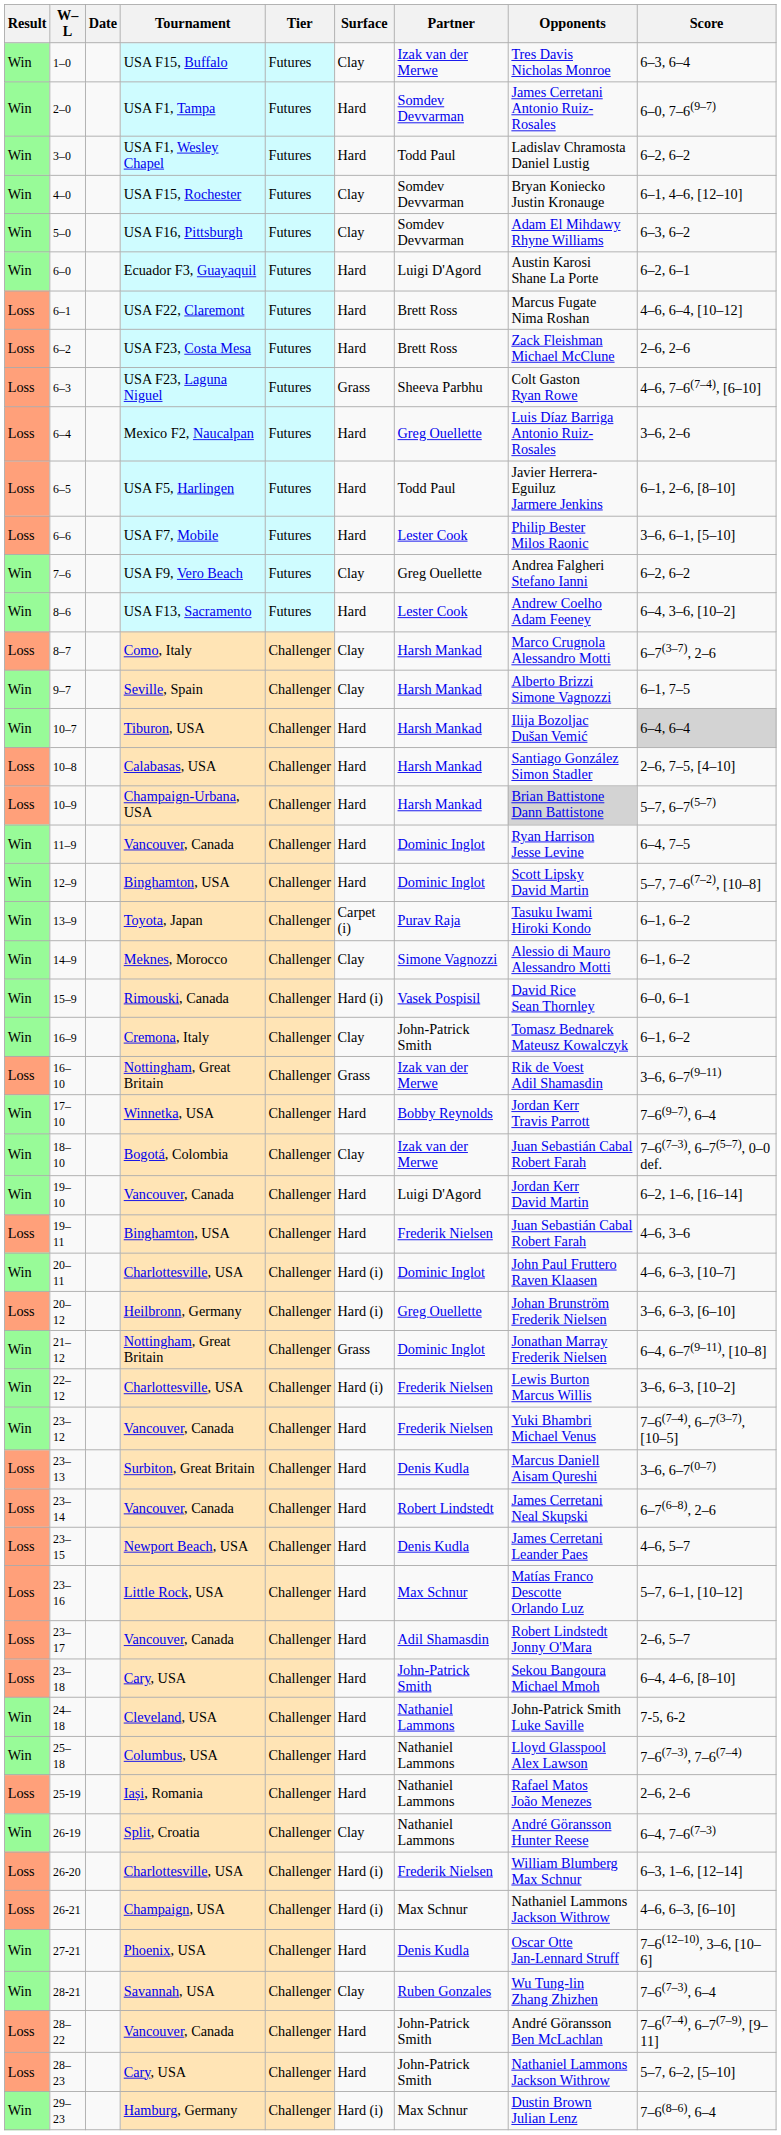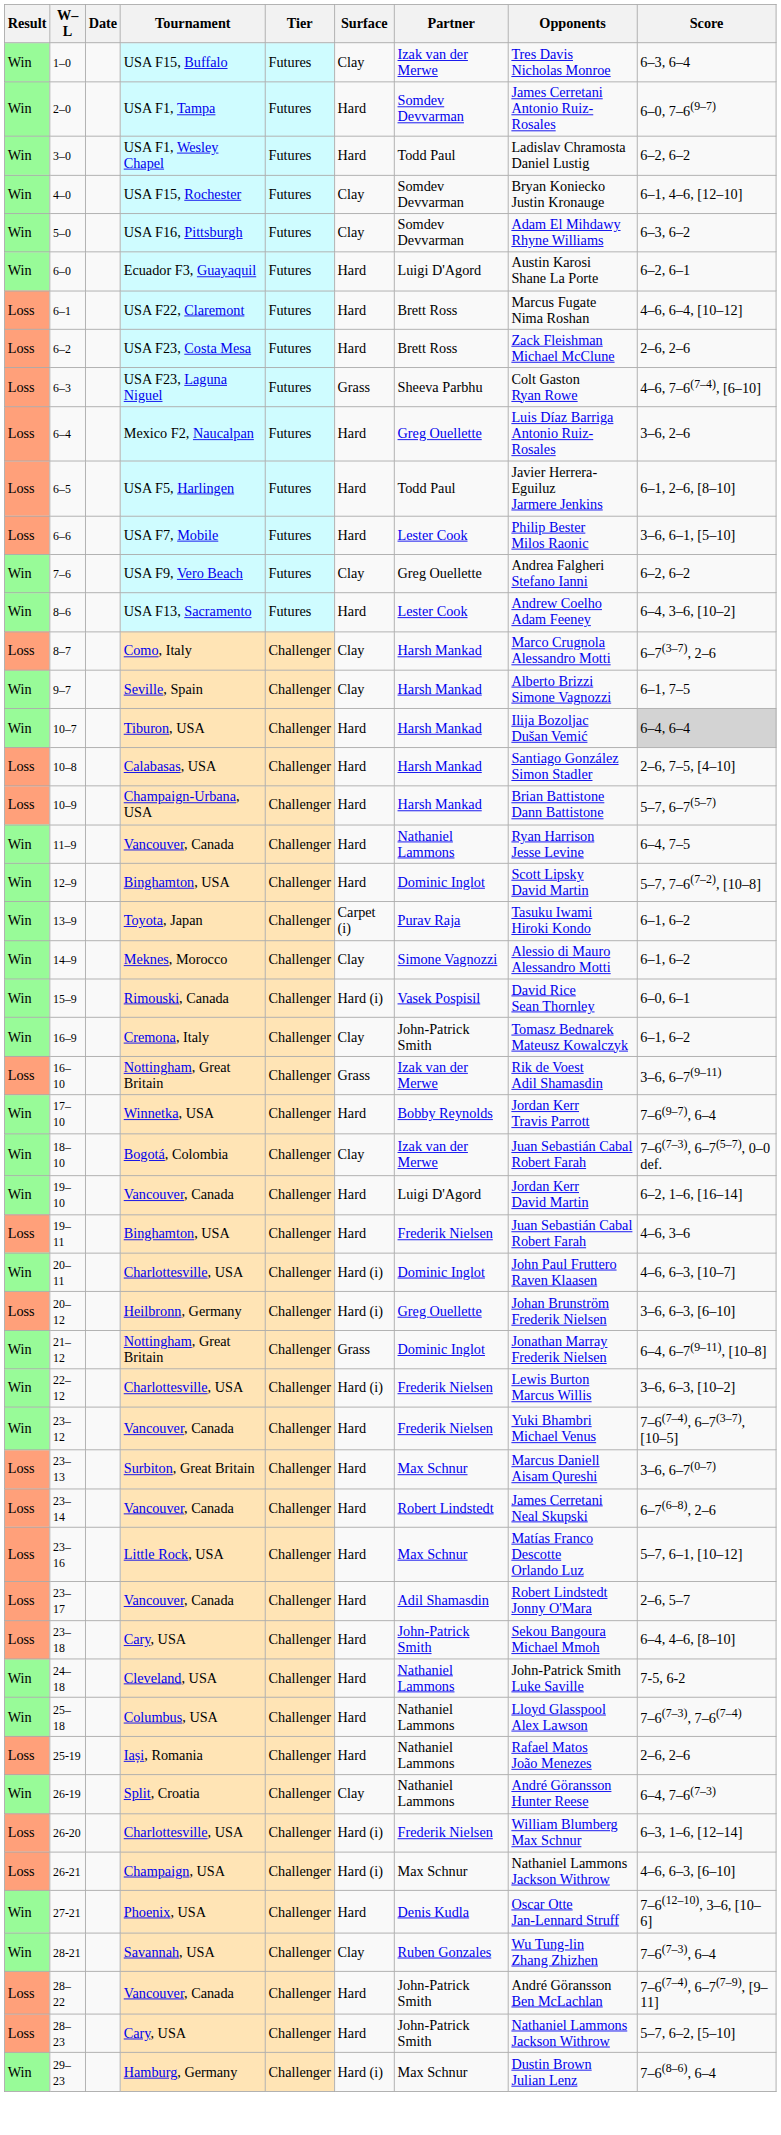10–9 | Opponents: lightgrey background -> no background
11–9 | Partner: Dominic Inglot -> Nathaniel Lammons
23–13 | Partner: Denis Kudla -> Max Schnur
- row: Loss | 23–15 | Newport Beach, USA | Challenger | Hard | Denis Kudla | James Cerretani Leander Paes | 4–6, 5–7
